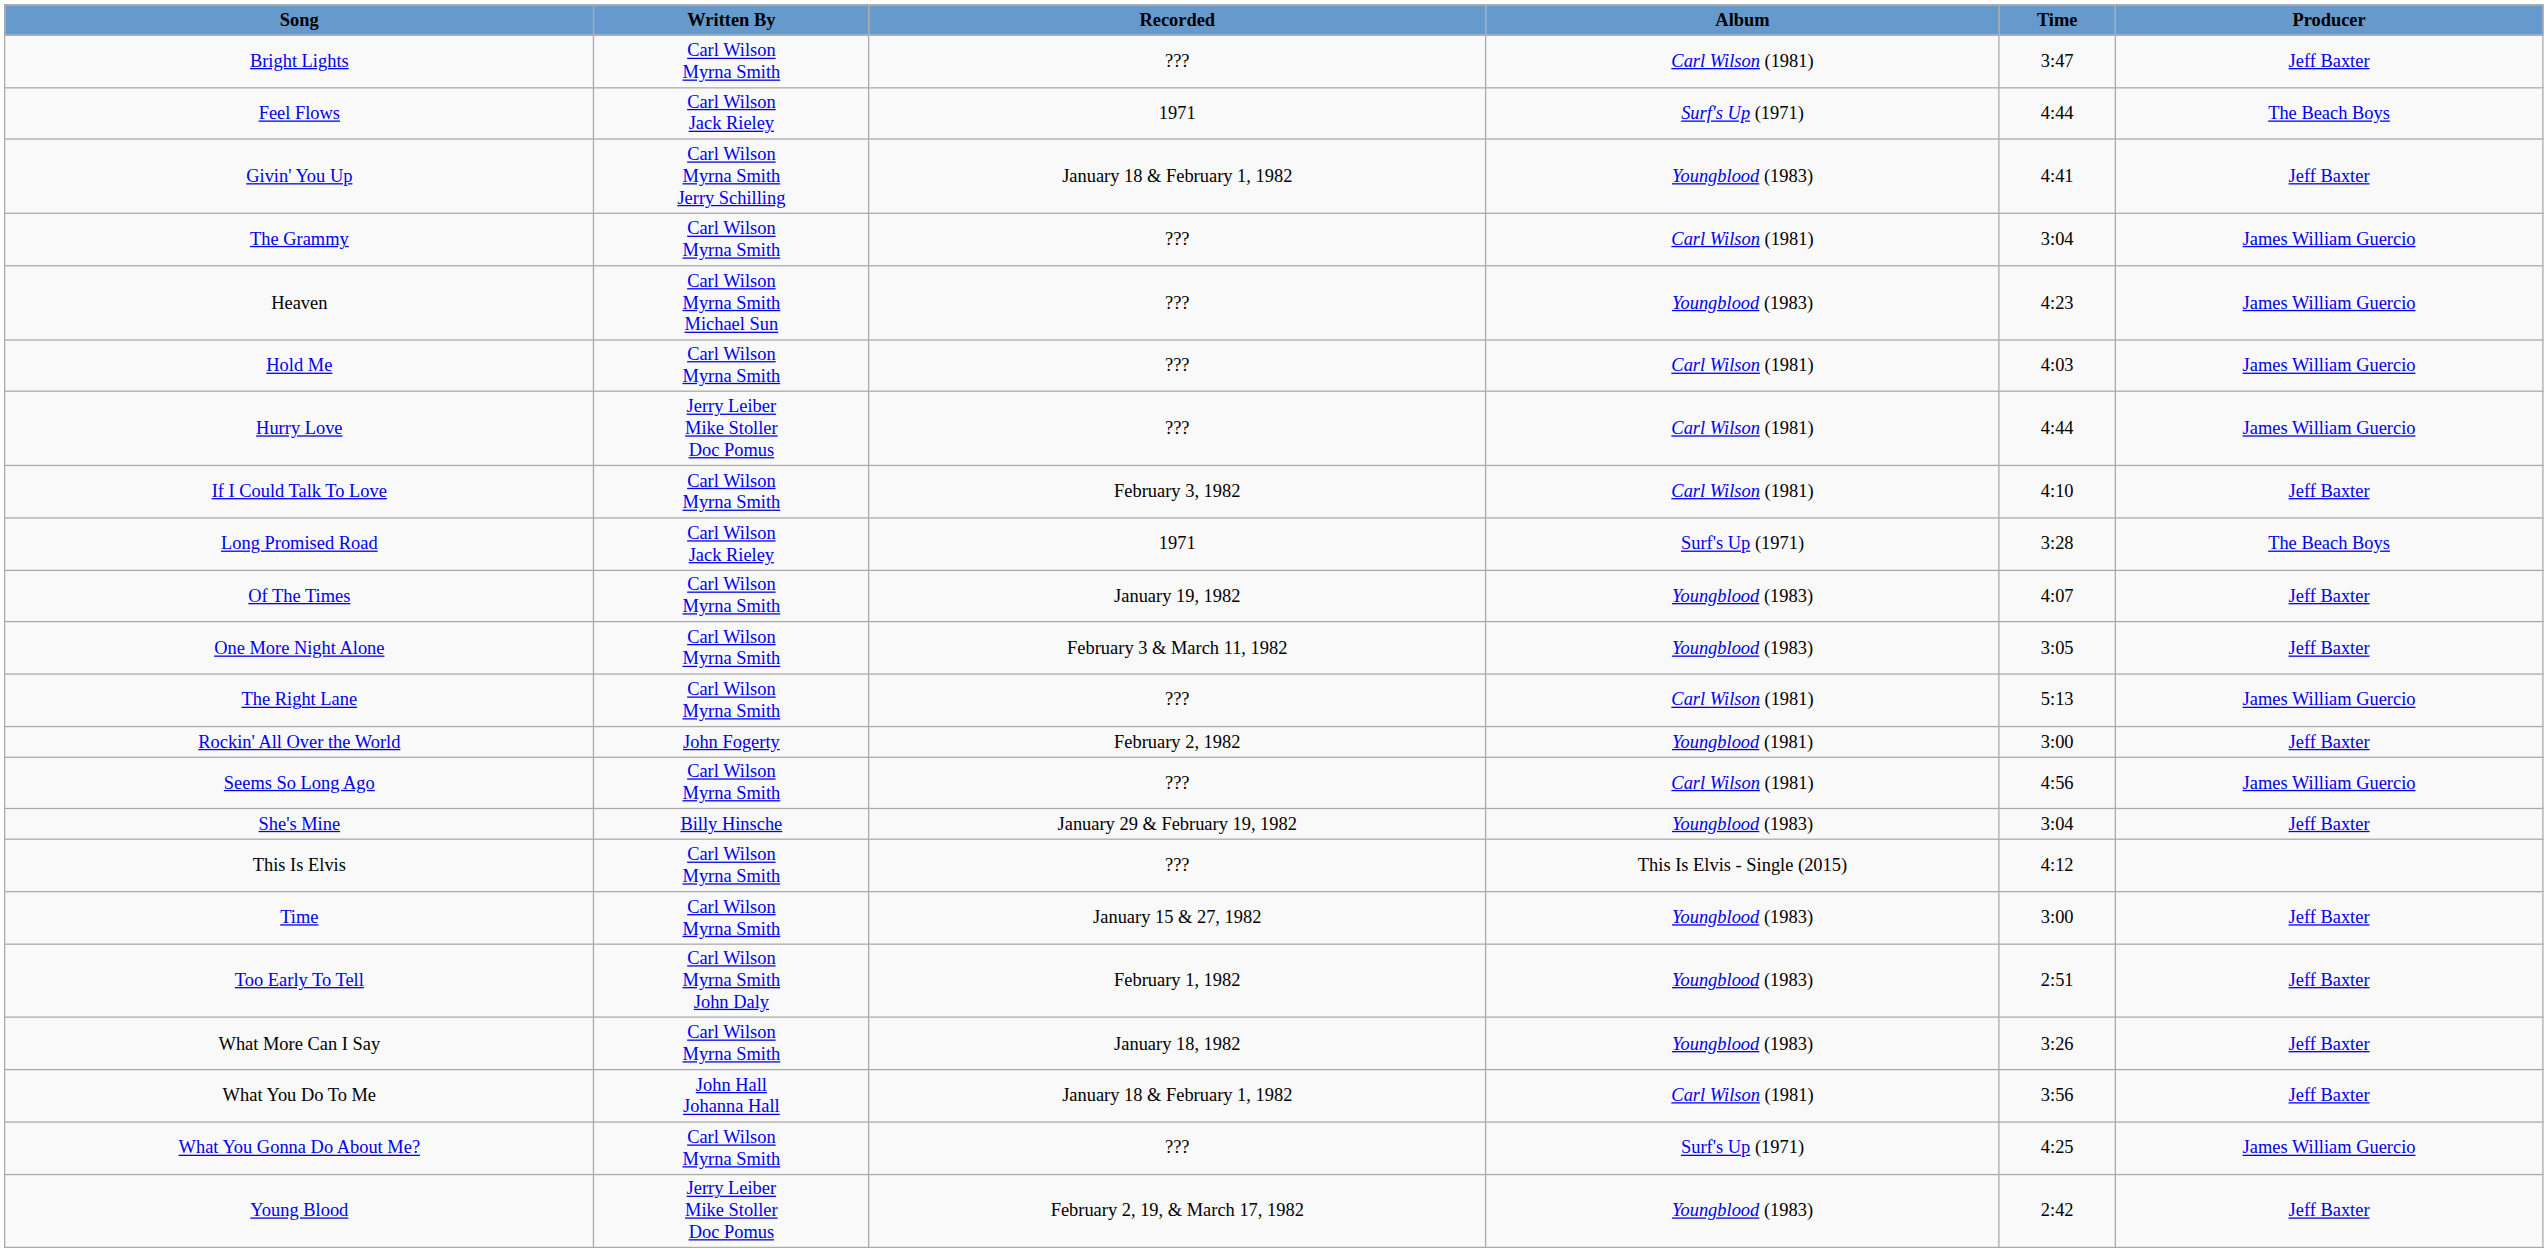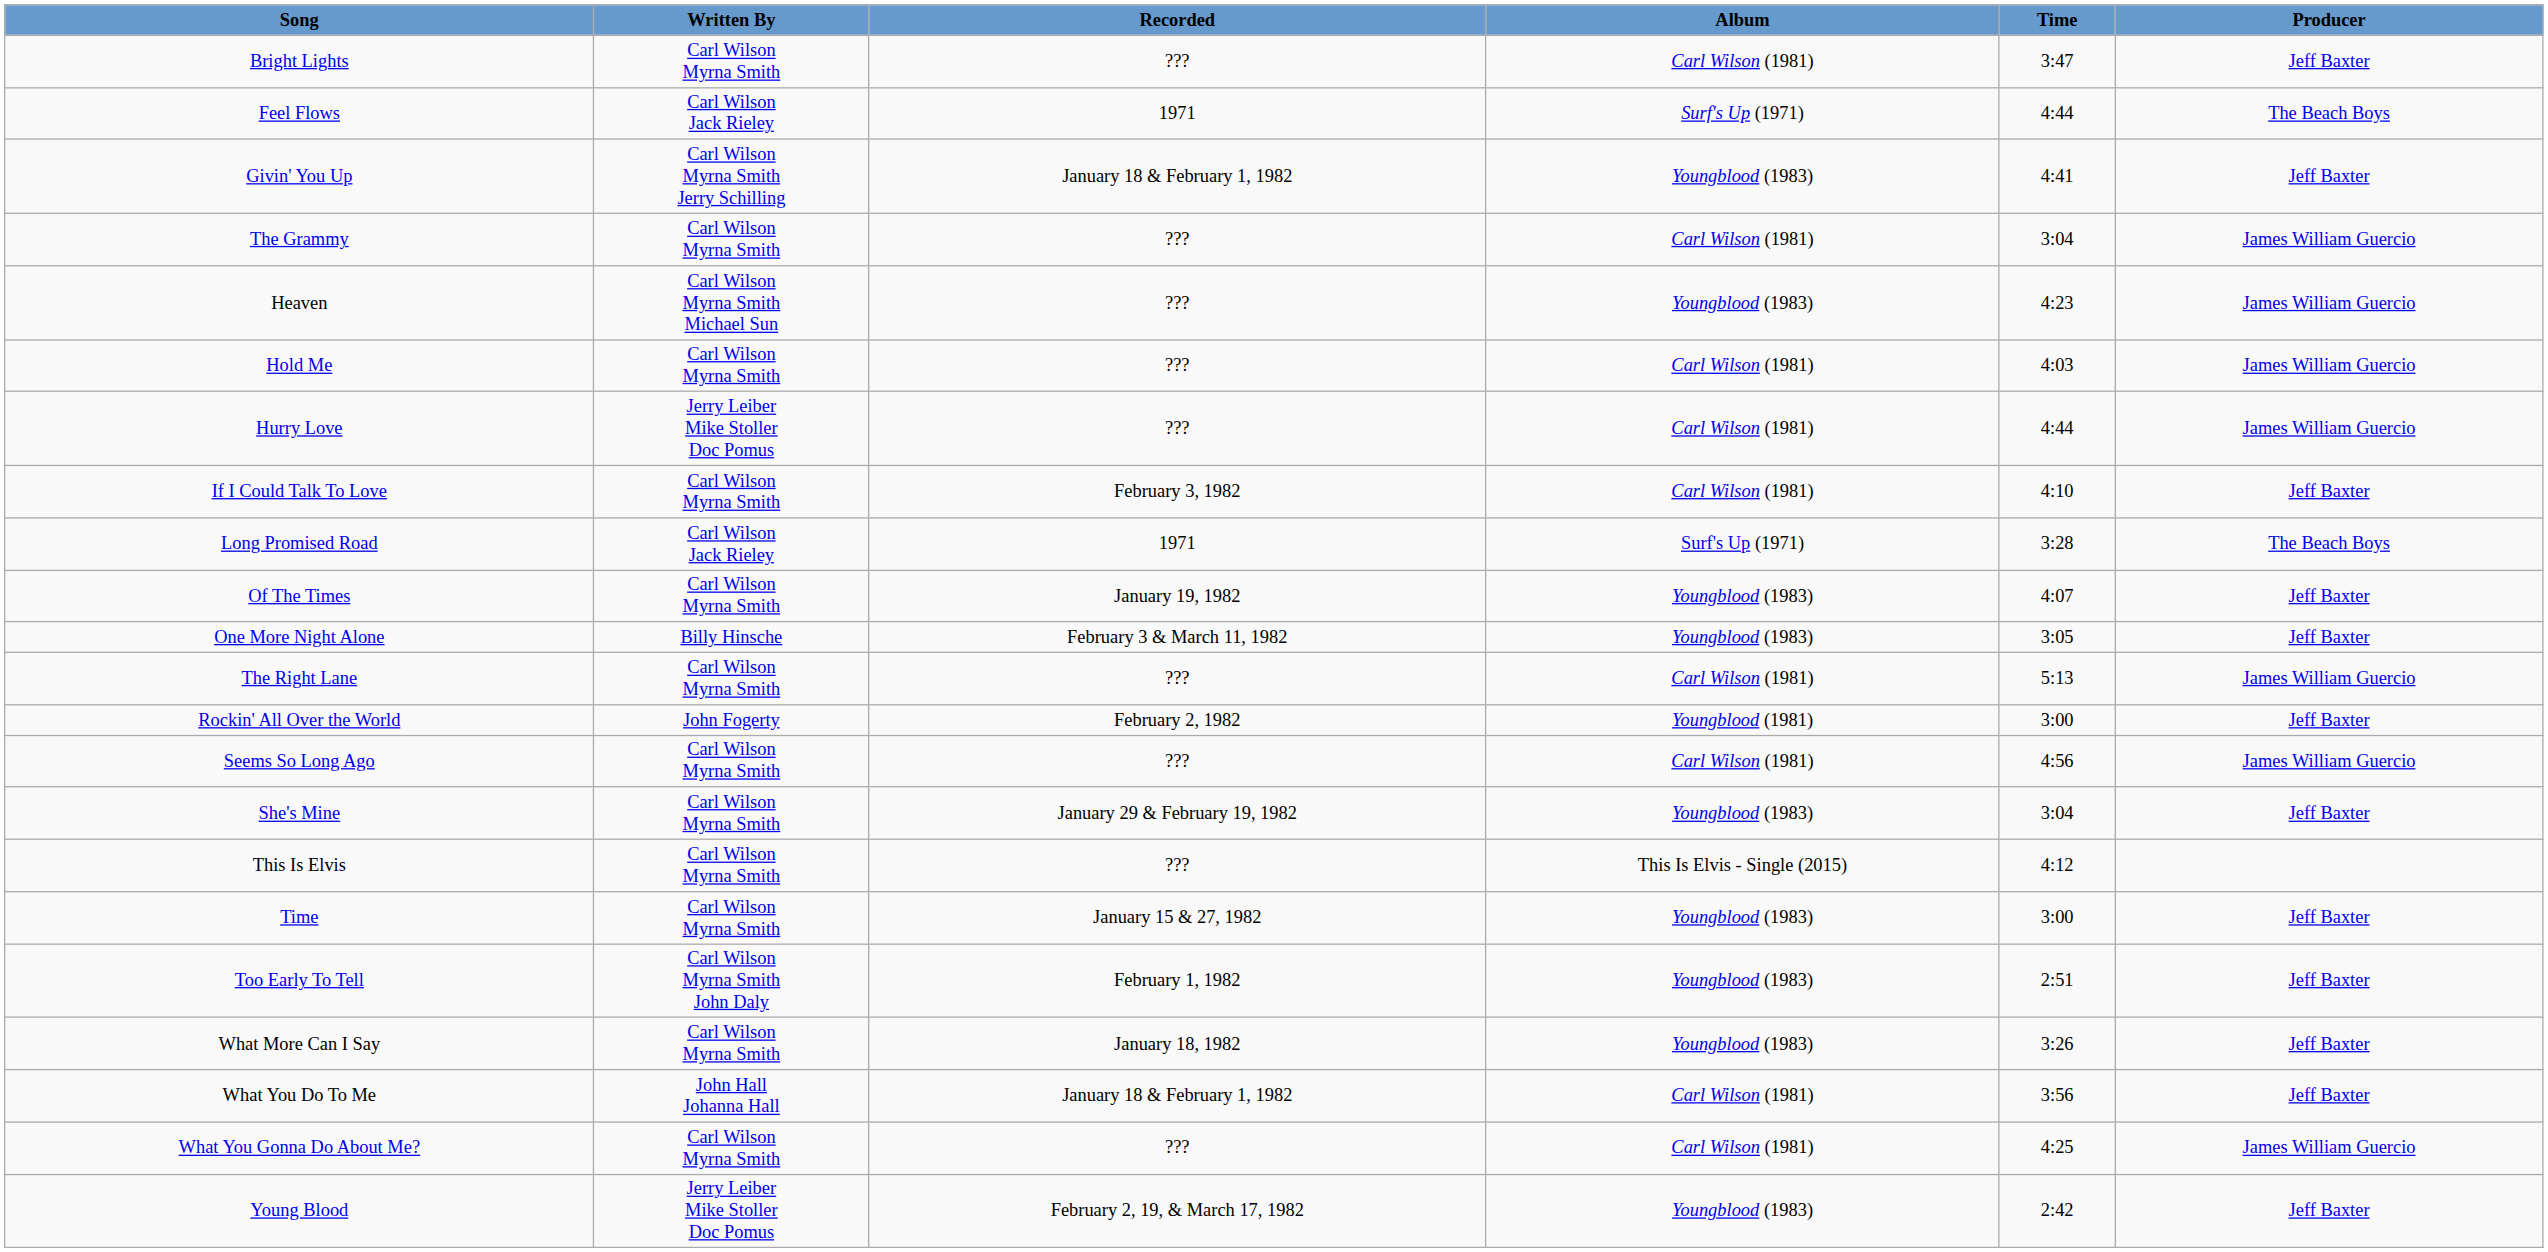One More Night Alone | Written By: Carl Wilson Myrna Smith -> Billy Hinsche
She's Mine | Written By: Billy Hinsche -> Carl Wilson Myrna Smith
What You Gonna Do About Me? | Album: Surf's Up (1971) -> Carl Wilson (1981)
